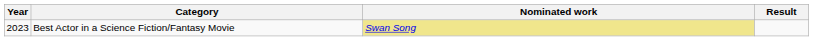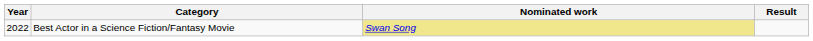Best Actor in a Science Fiction/Fantasy Movie | Year: 2023 -> 2022
